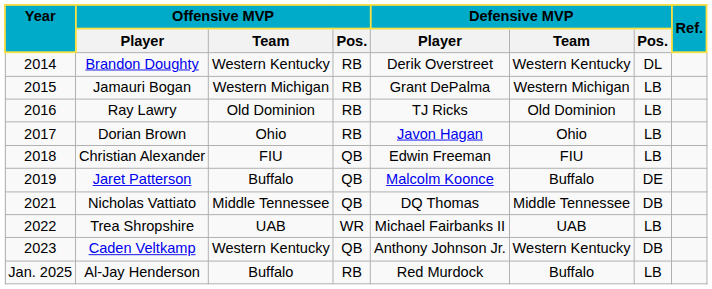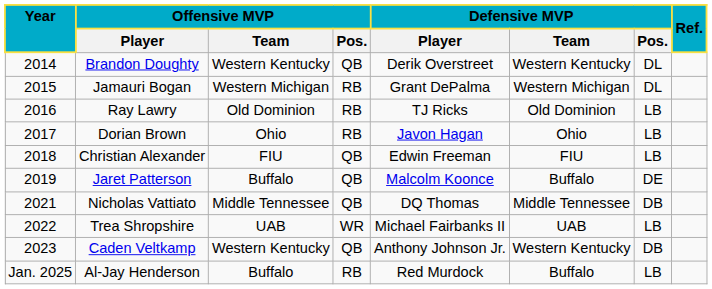Brandon Doughty | Offensive MVP / Pos.: RB -> QB
Jamauri Bogan | Defensive MVP / Pos.: LB -> DL
